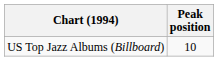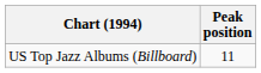US Top Jazz Albums (Billboard) | Peak position: 10 -> 11
